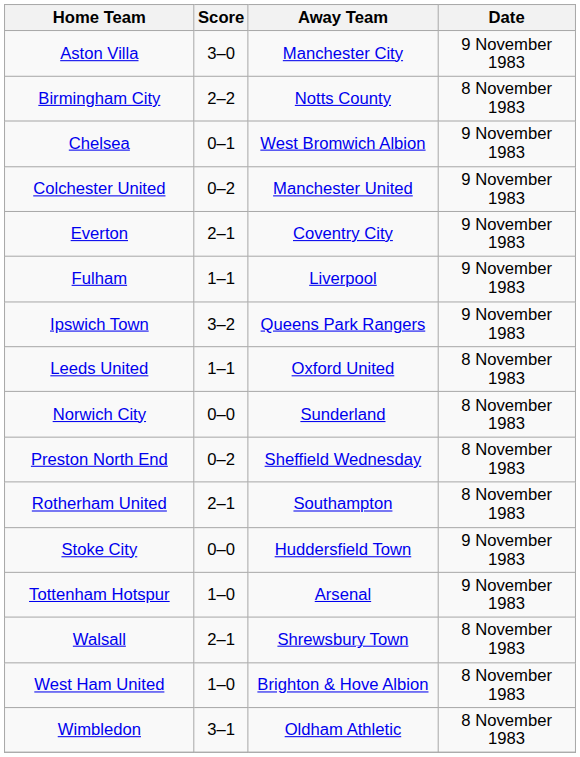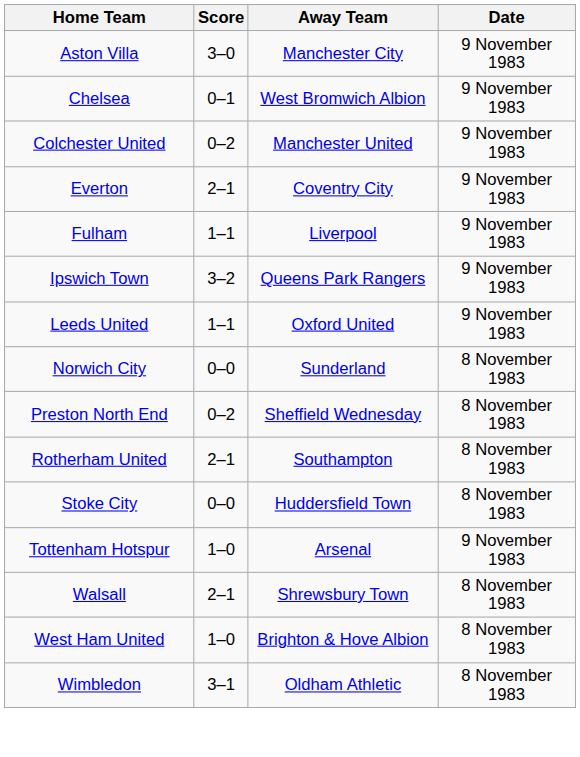- row: Birmingham City | 2–2 | Notts County | 8 November 1983
Leeds United | Date: 8 November 1983 -> 9 November 1983
Stoke City | Date: 9 November 1983 -> 8 November 1983
